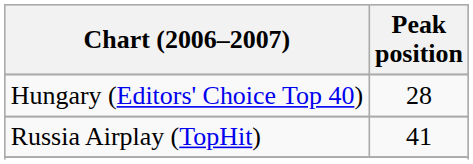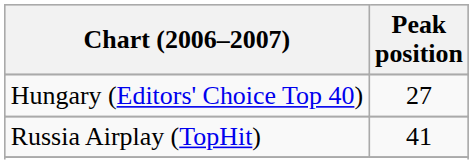Hungary (Editors' Choice Top 40) | Peak position: 28 -> 27
